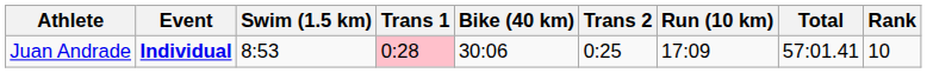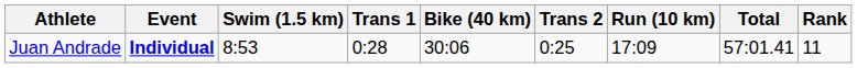Juan Andrade | Trans 1: pink background -> no background
Juan Andrade | Rank: 10 -> 11
